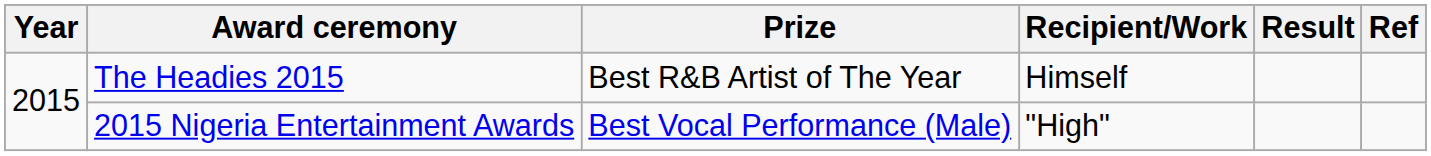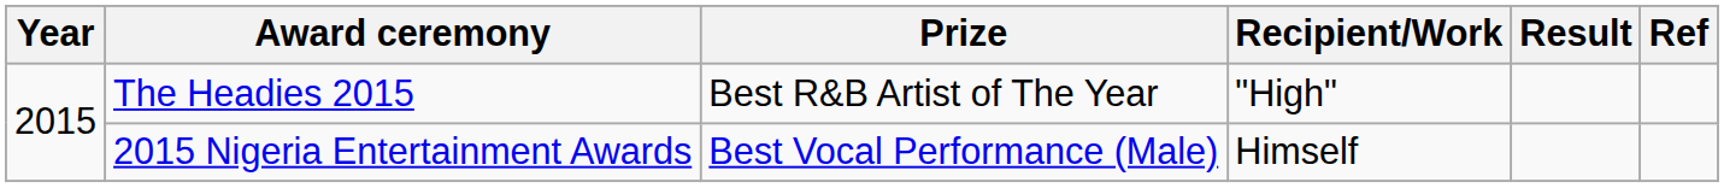The Headies 2015 | Recipient/Work: Himself -> "High"
2015 Nigeria Entertainment Awards | Recipient/Work: "High" -> Himself
